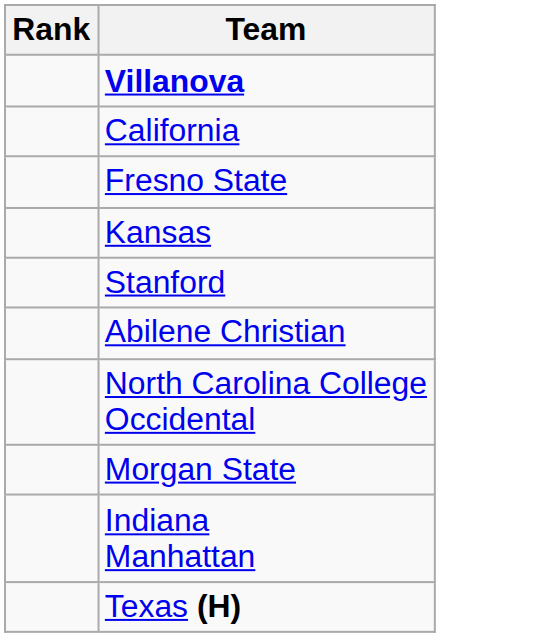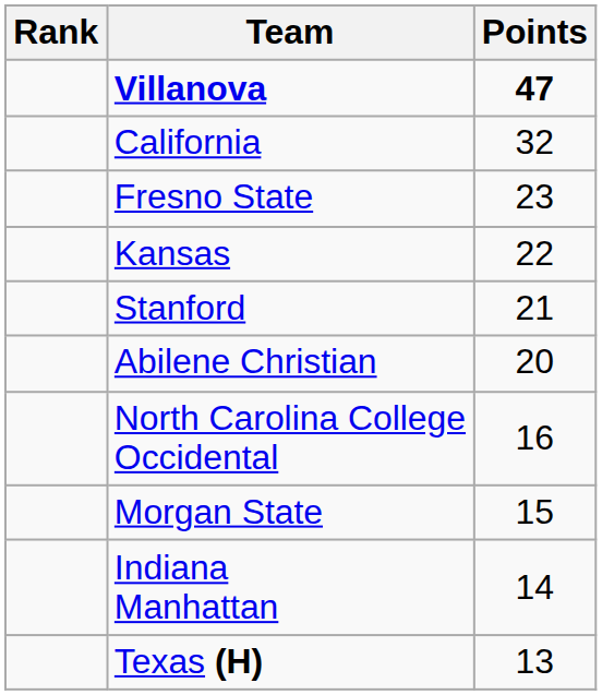+ column: Points | 47 | 32 | 23 | 22 | 21 | 20 | 16 | 15 | 14 | 13
